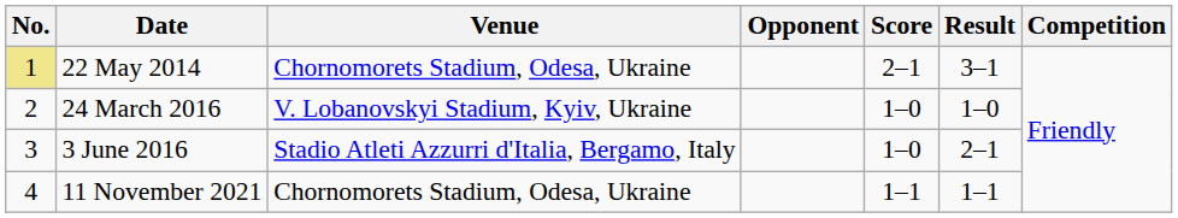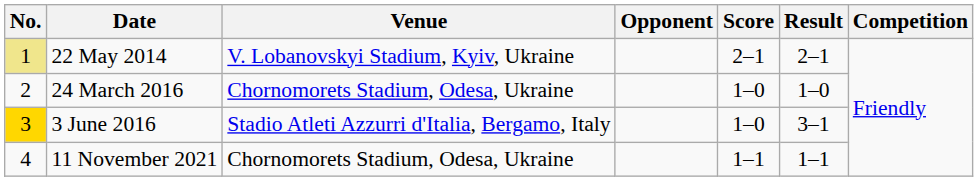22 May 2014 | Venue: Chornomorets Stadium, Odesa, Ukraine -> V. Lobanovskyi Stadium, Kyiv, Ukraine
22 May 2014 | Result: 3–1 -> 2–1
24 March 2016 | Venue: V. Lobanovskyi Stadium, Kyiv, Ukraine -> Chornomorets Stadium, Odesa, Ukraine
3 June 2016 | No.: no background -> gold background
3 June 2016 | Result: 2–1 -> 3–1
